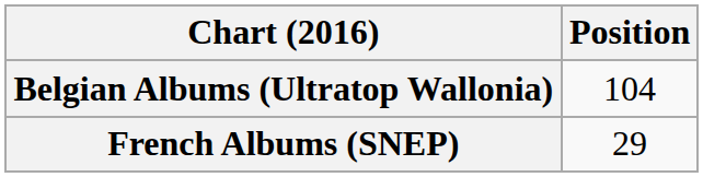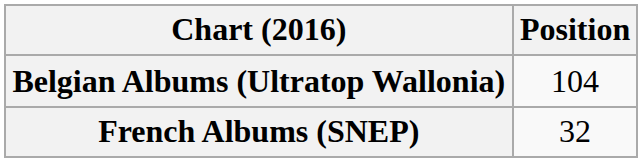French Albums (SNEP) | Position: 29 -> 32
